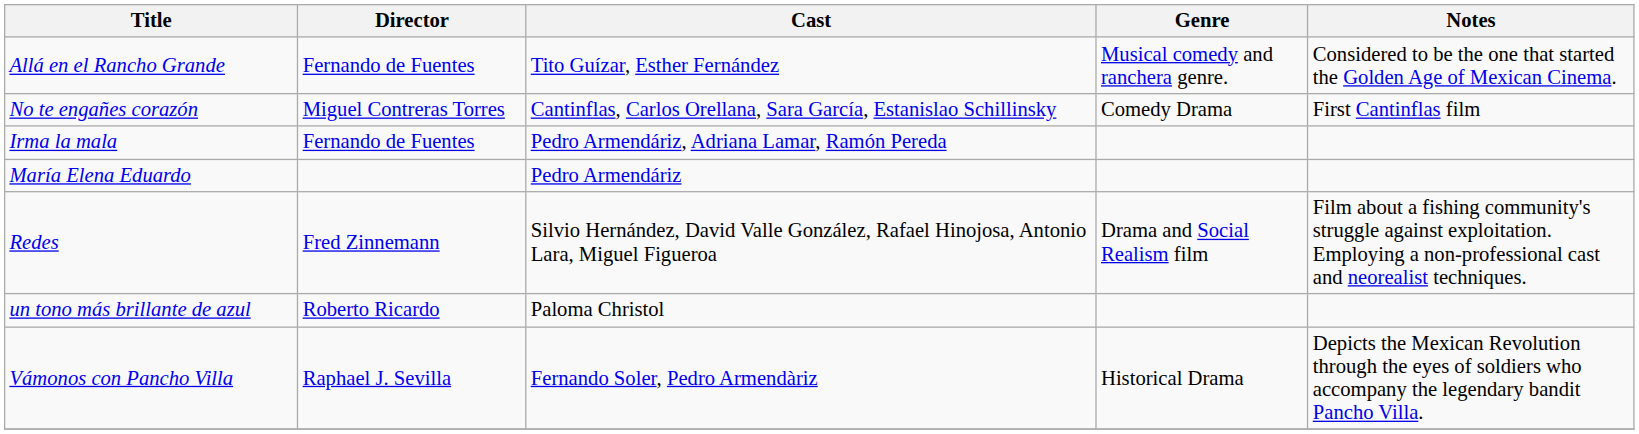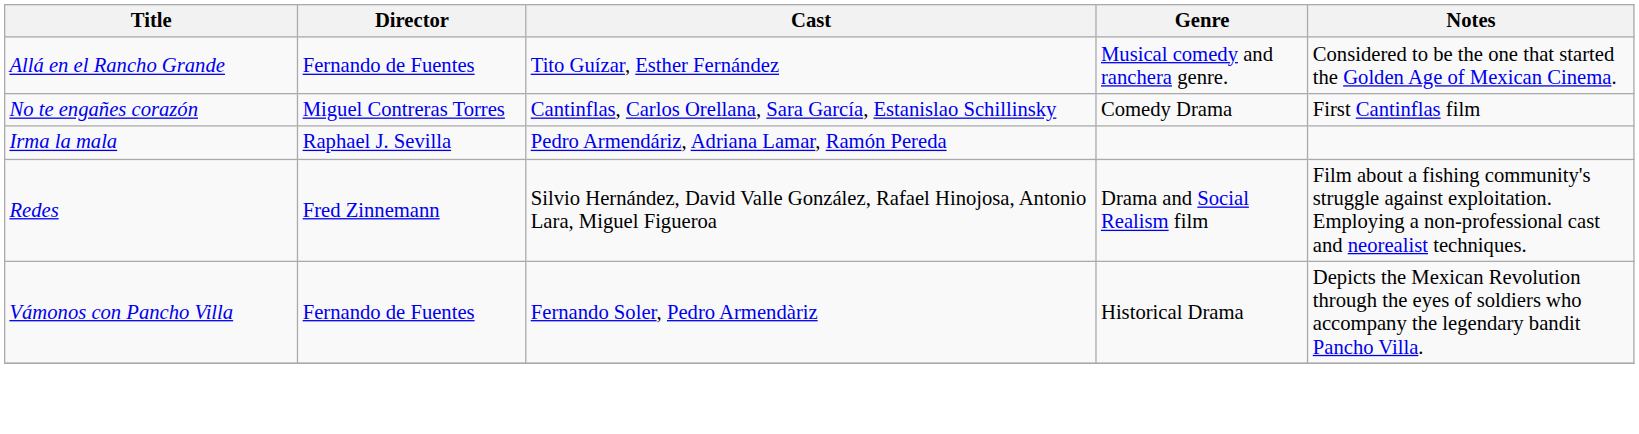Irma la mala | Director: Fernando de Fuentes -> Raphael J. Sevilla
- row: María Elena Eduardo | Pedro Armendáriz
- row: un tono más brillante de azul | Roberto Ricardo | Paloma Christol
Vámonos con Pancho Villa | Director: Raphael J. Sevilla -> Fernando de Fuentes
